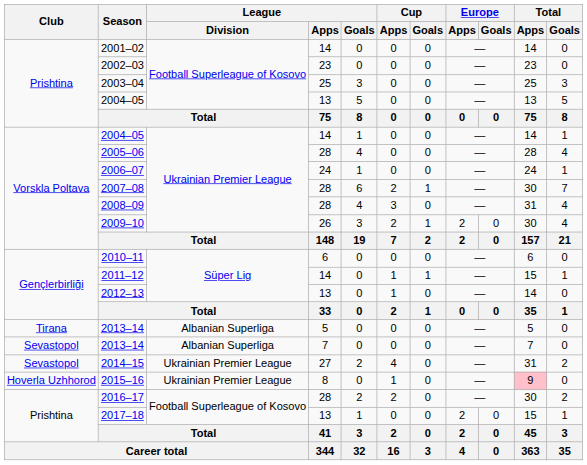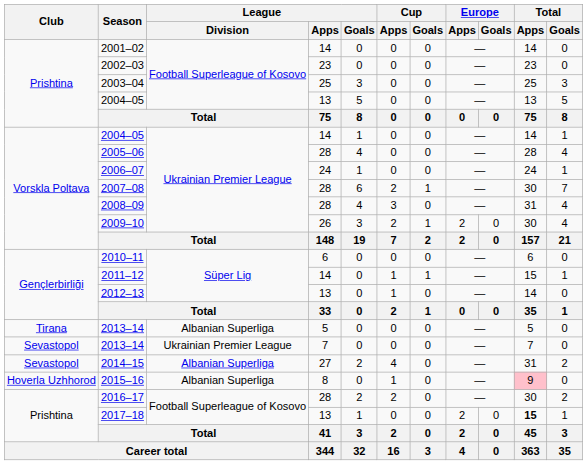2013–14 / 7 | League / Division: Albanian Superliga -> Ukrainian Premier League
2014–15 | League / Division: Ukrainian Premier League -> Albanian Superliga
2015–16 | League / Division: Ukrainian Premier League -> Albanian Superliga
2017–18 | Total / Apps: normal -> bold
